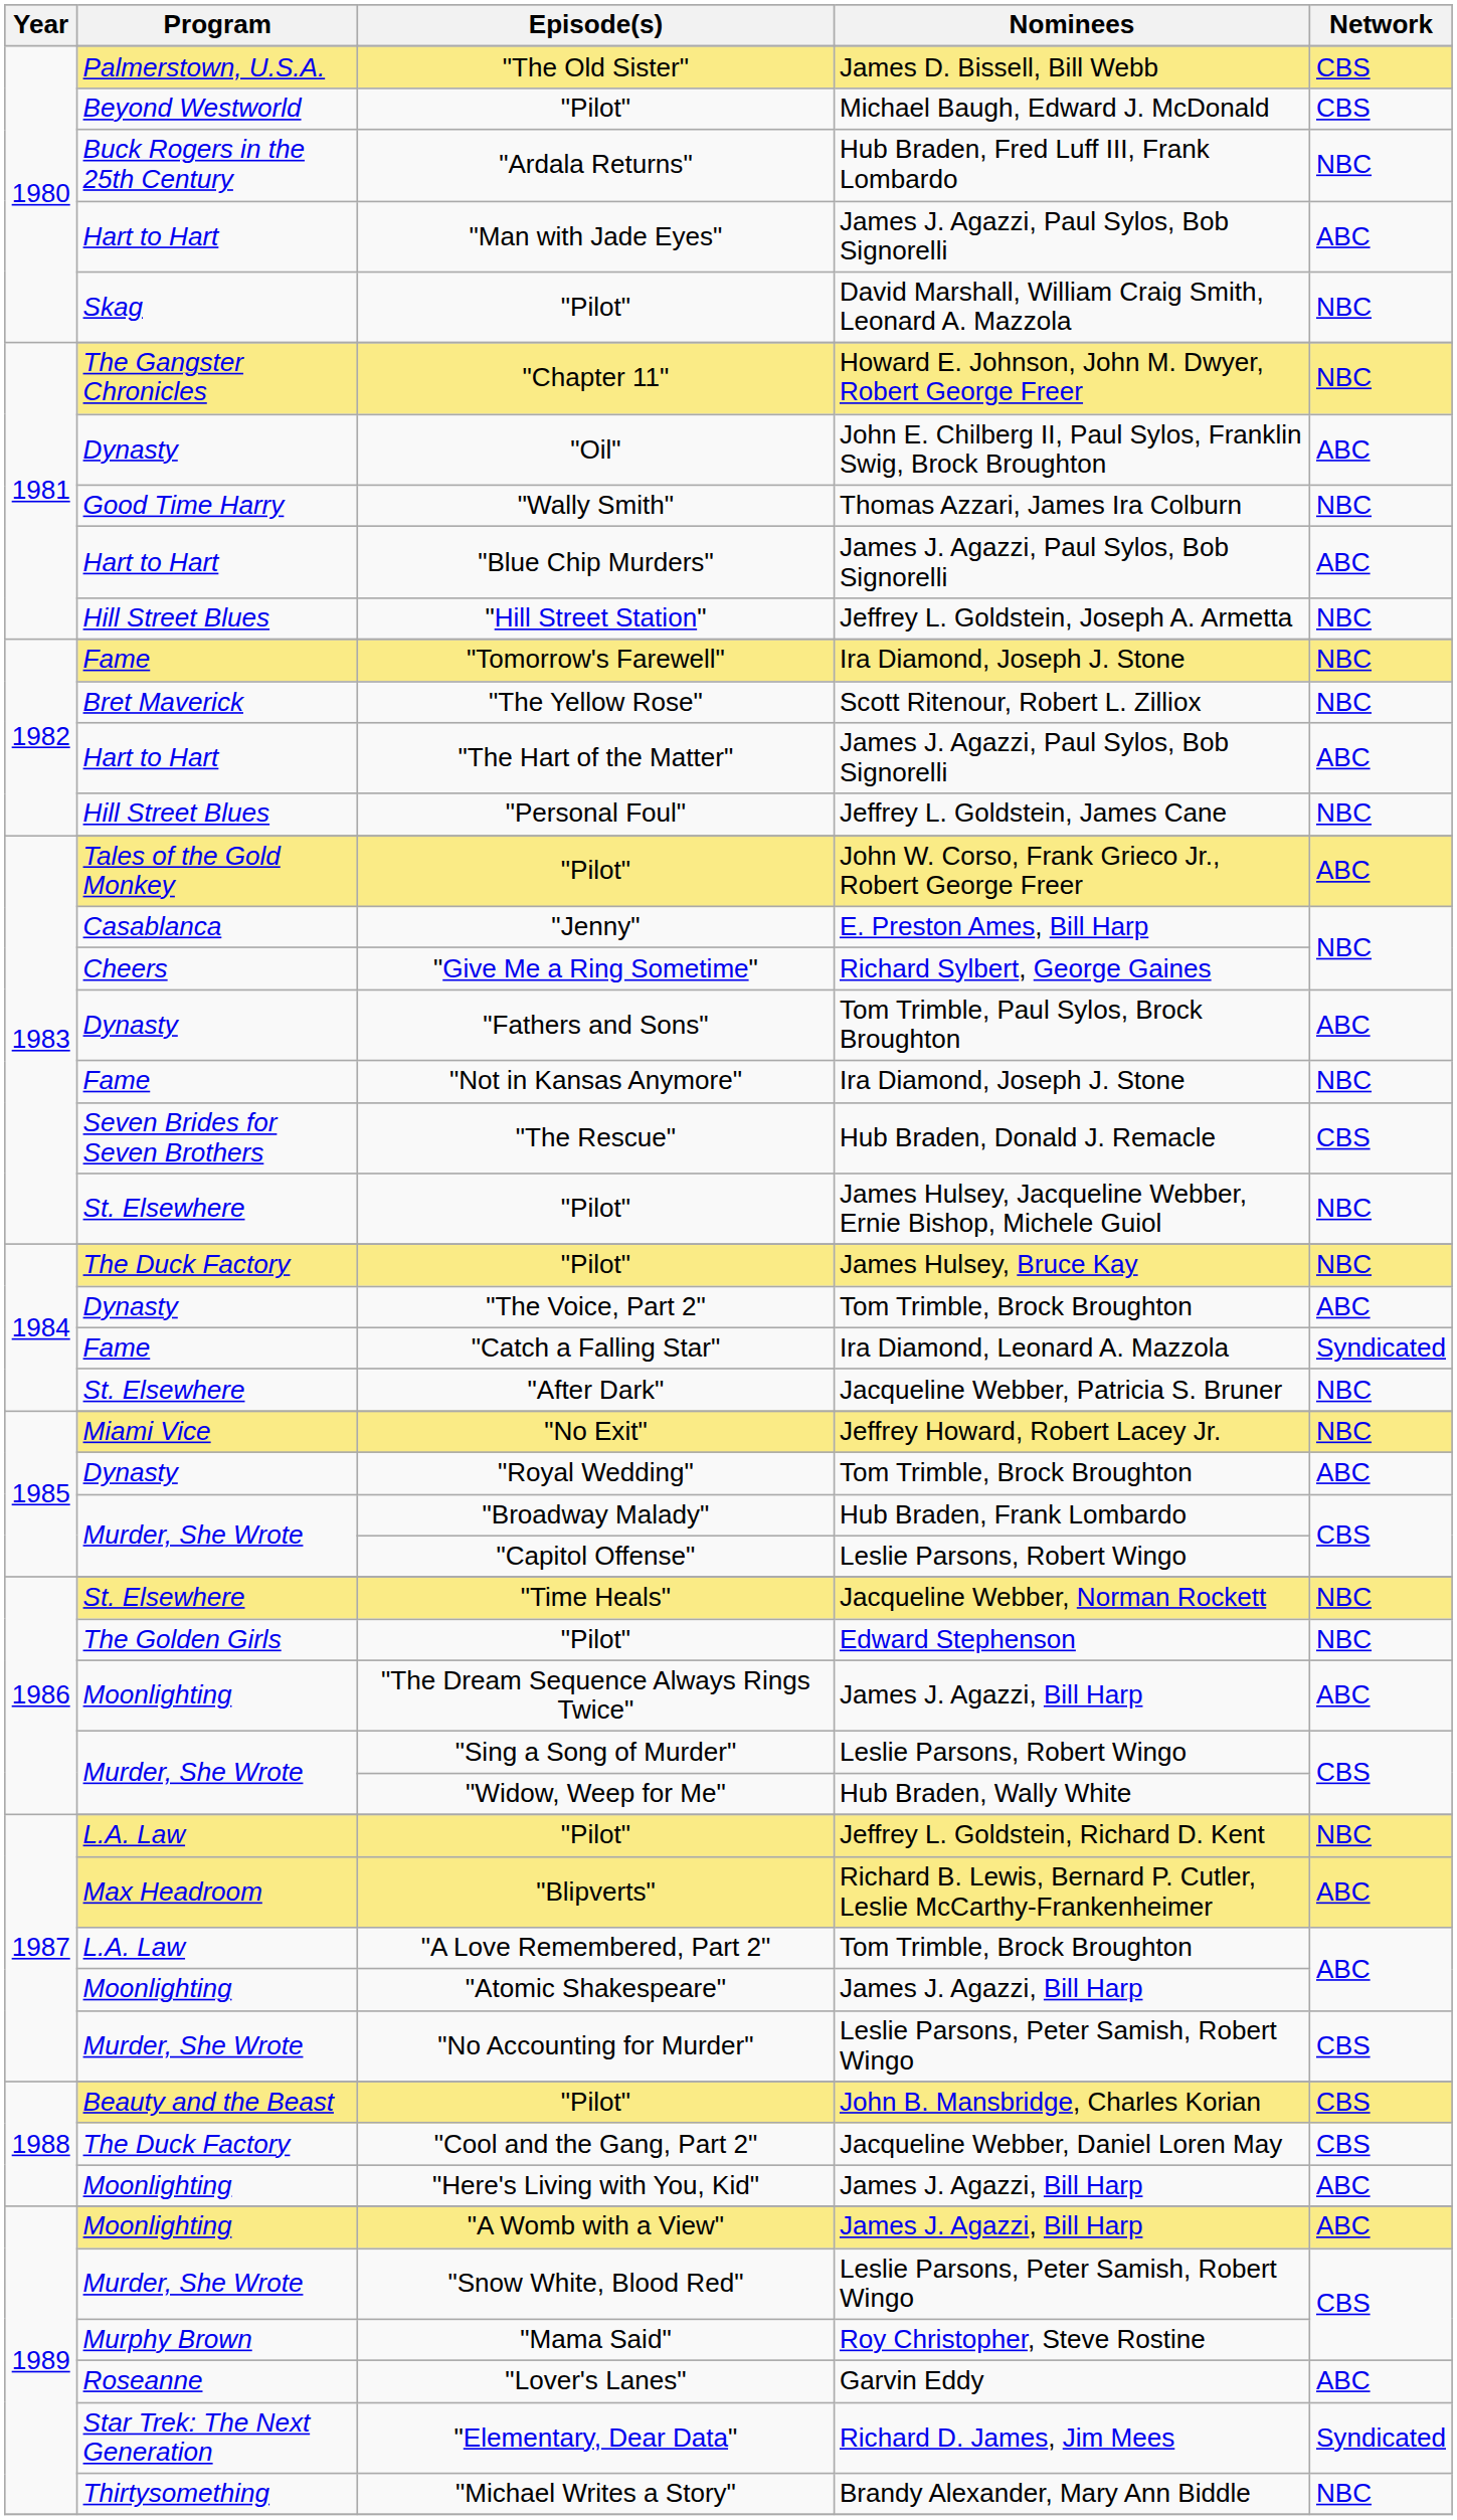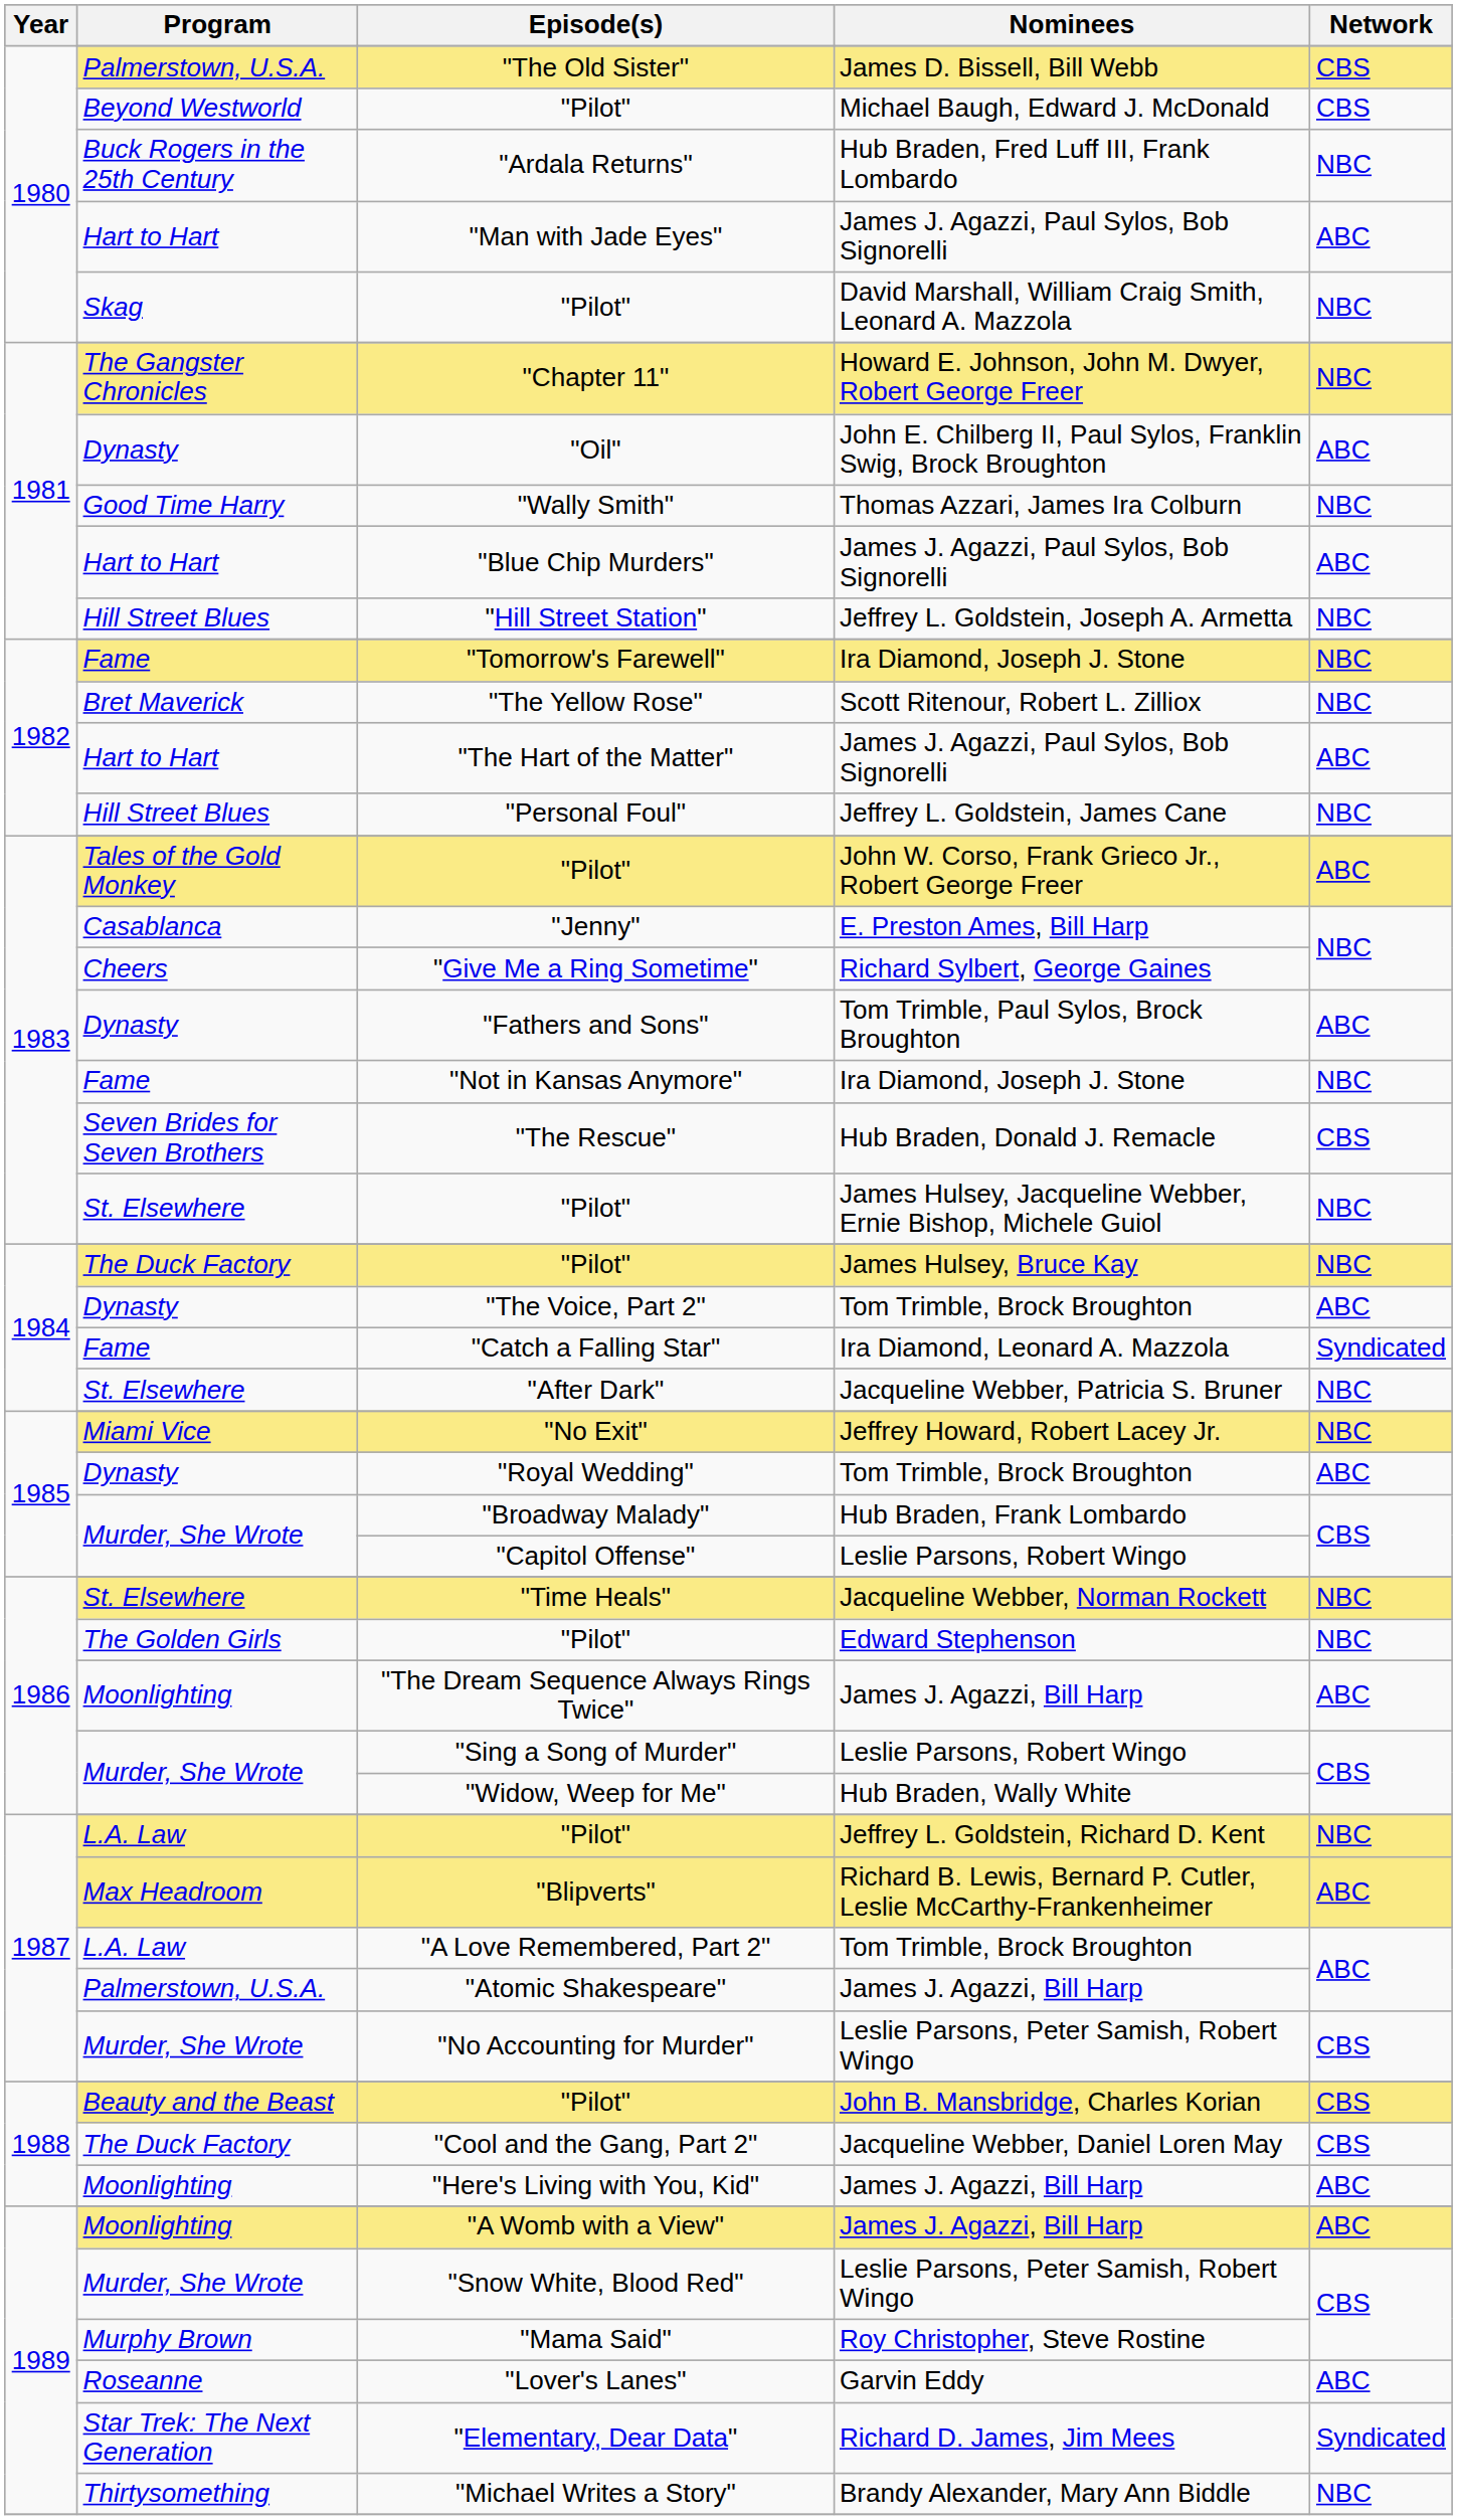"Atomic Shakespeare" | Program: Moonlighting -> Palmerstown, U.S.A.
